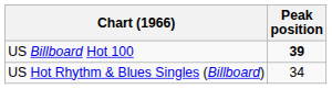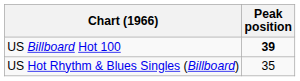US Hot Rhythm & Blues Singles (Billboard) | Peak position: 34 -> 35
